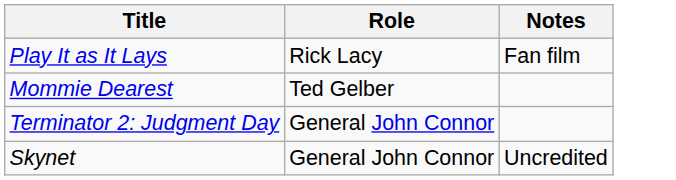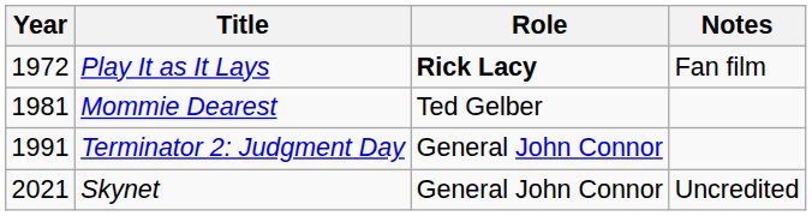+ column: Year | 1972 | 1981 | 1991 | 2021
Play It as It Lays | Role: normal -> bold
